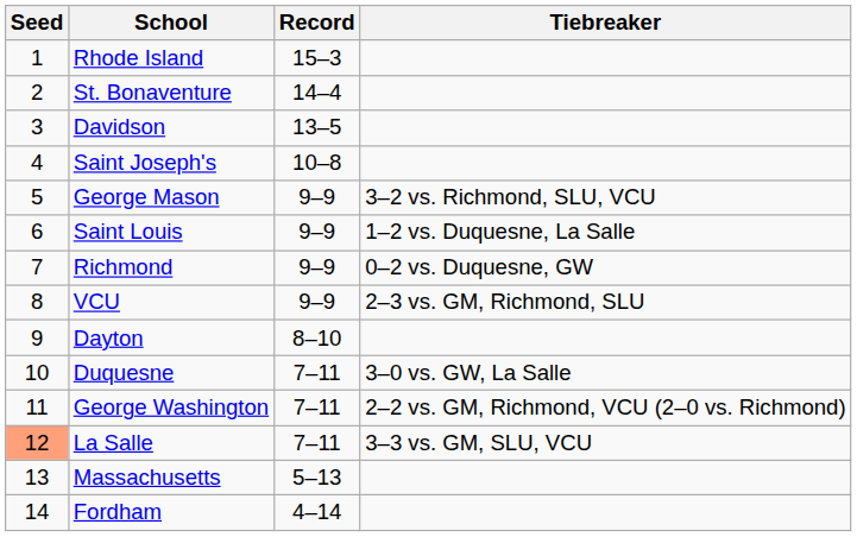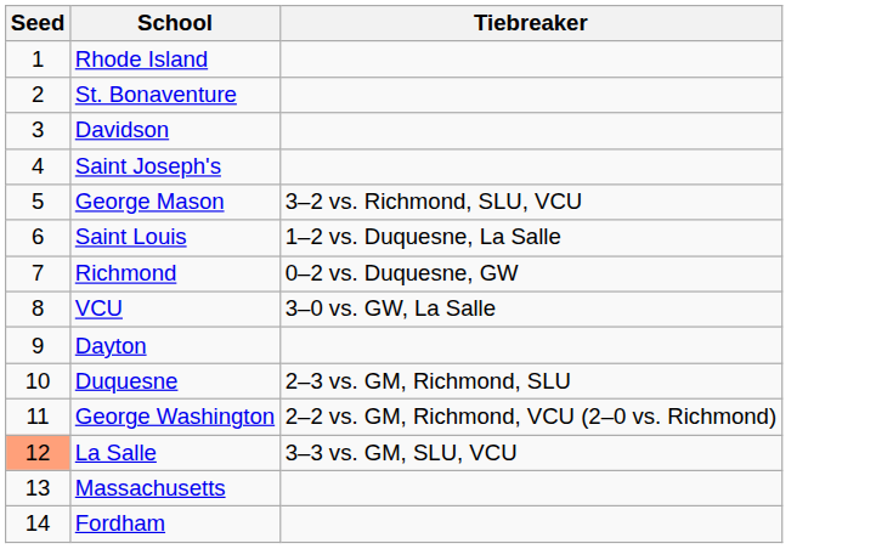- column: Record | 15–3 | 14–4 | 13–5 | 10–8 | 9–9 | 9–9 | 9–9 | 9–9 | 8–10 | 7–11 | 7–11 | 7–11 | 5–13 | 4–14
VCU | Tiebreaker: 2–3 vs. GM, Richmond, SLU -> 3–0 vs. GW, La Salle
Duquesne | Tiebreaker: 3–0 vs. GW, La Salle -> 2–3 vs. GM, Richmond, SLU
